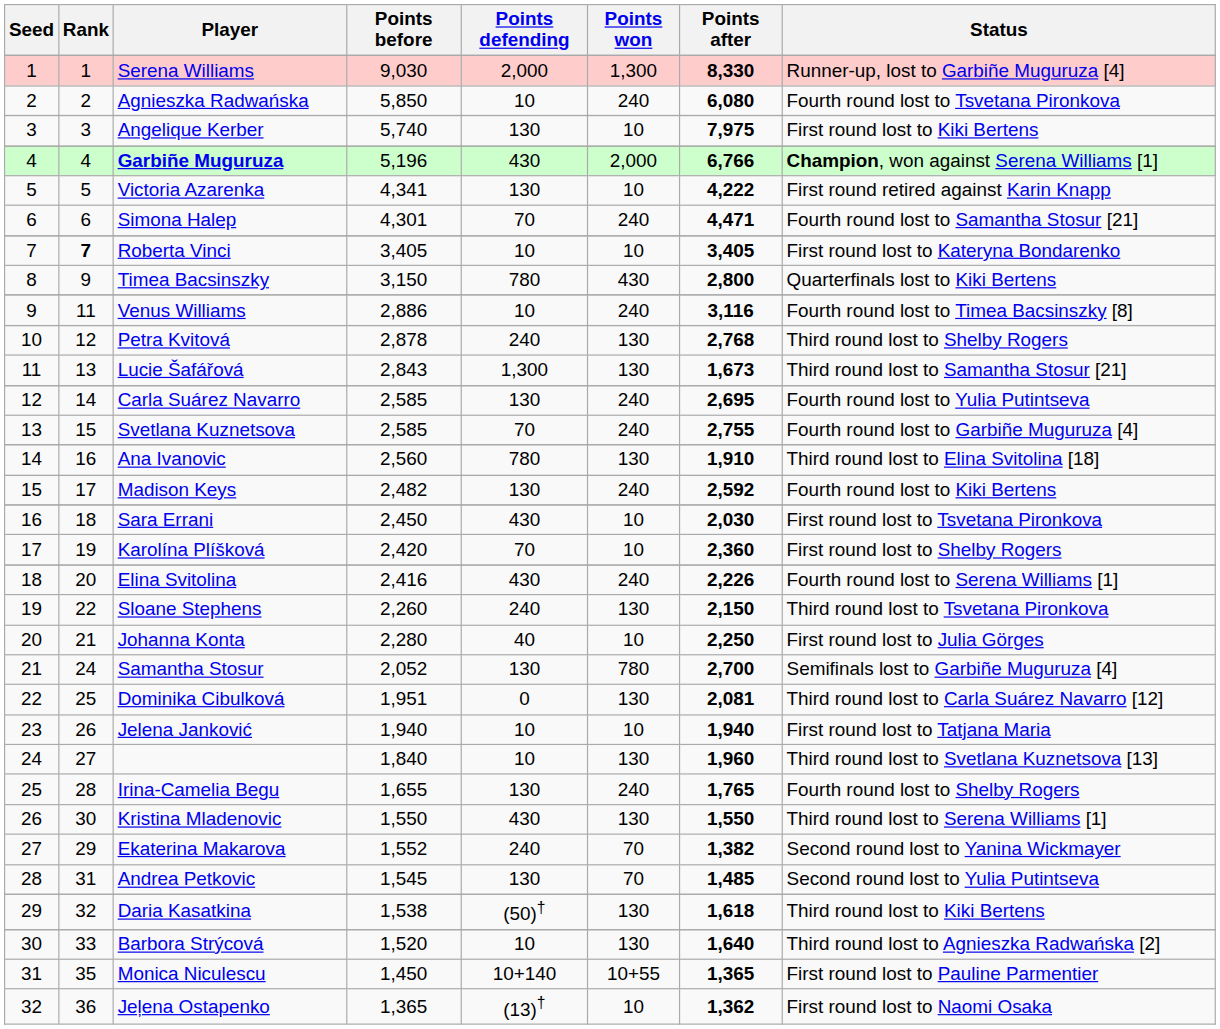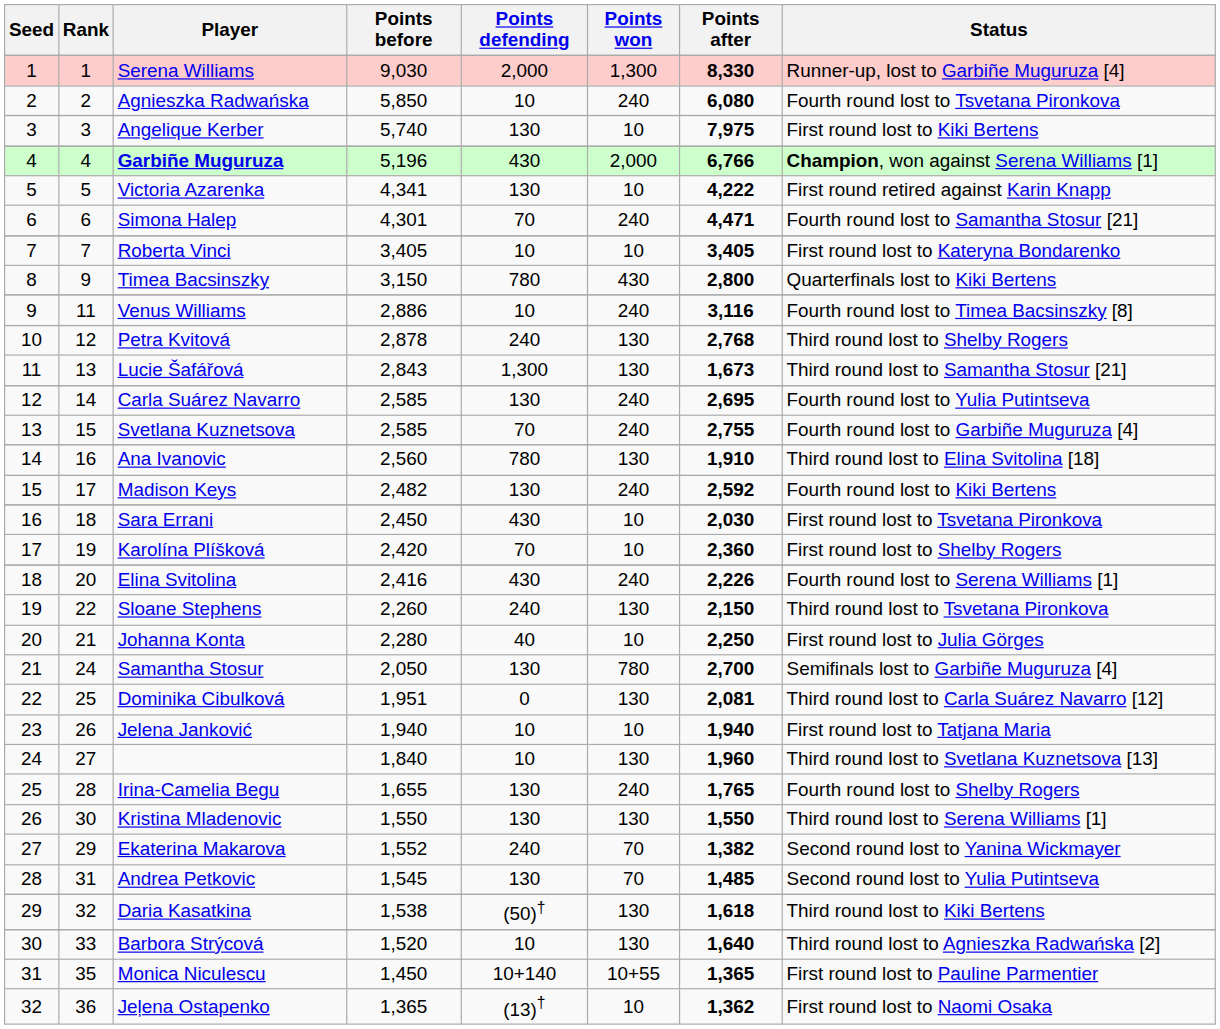Roberta Vinci | Rank: bold -> normal
Samantha Stosur | Points before: 2,052 -> 2,050
Kristina Mladenovic | Points defending: 430 -> 130
